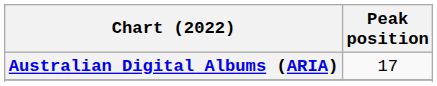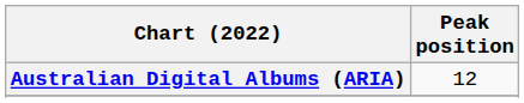Australian Digital Albums (ARIA) | Peak position: 17 -> 12
